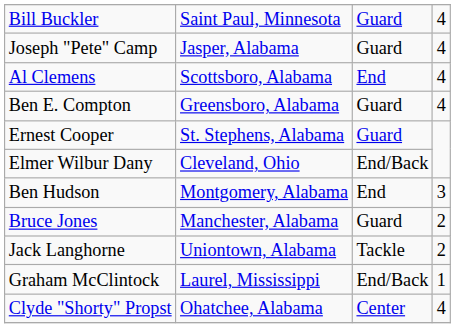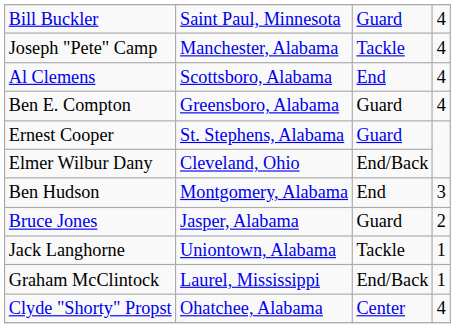Joseph "Pete" Camp | column 2: Jasper, Alabama -> Manchester, Alabama
Joseph "Pete" Camp | column 3: Guard -> Tackle
Bruce Jones | column 2: Manchester, Alabama -> Jasper, Alabama
Jack Langhorne | column 4: 2 -> 1
